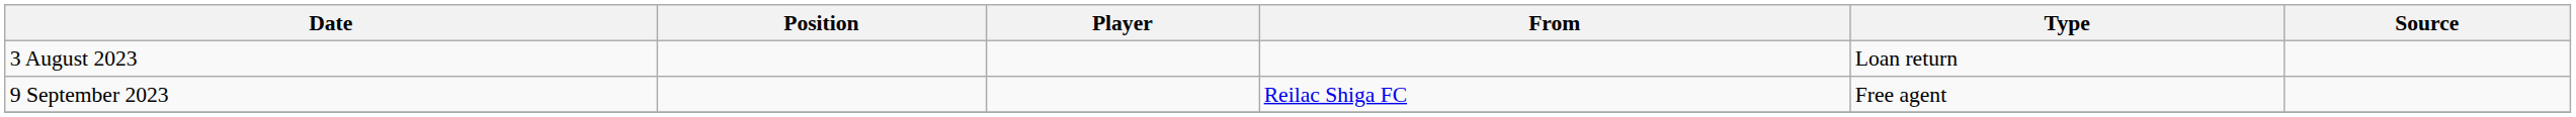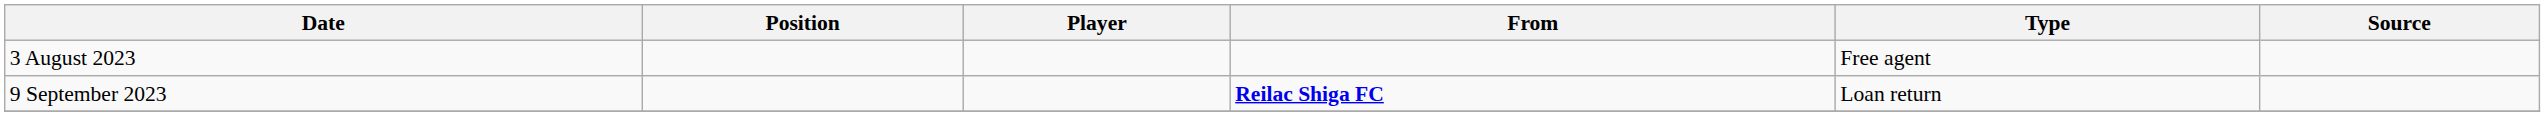3 August 2023 | Type: Loan return -> Free agent
9 September 2023 | From: normal -> bold
9 September 2023 | Type: Free agent -> Loan return
